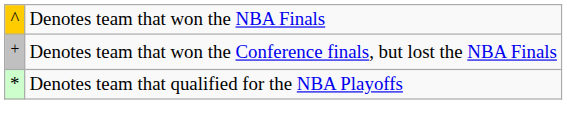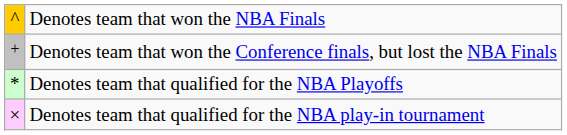+ row: × | Denotes team that qualified for the NBA play-in tournament
